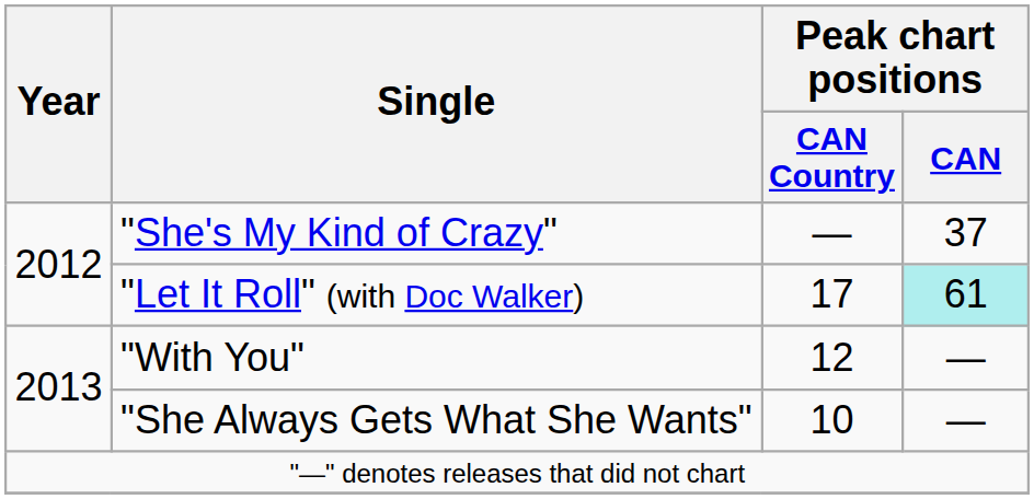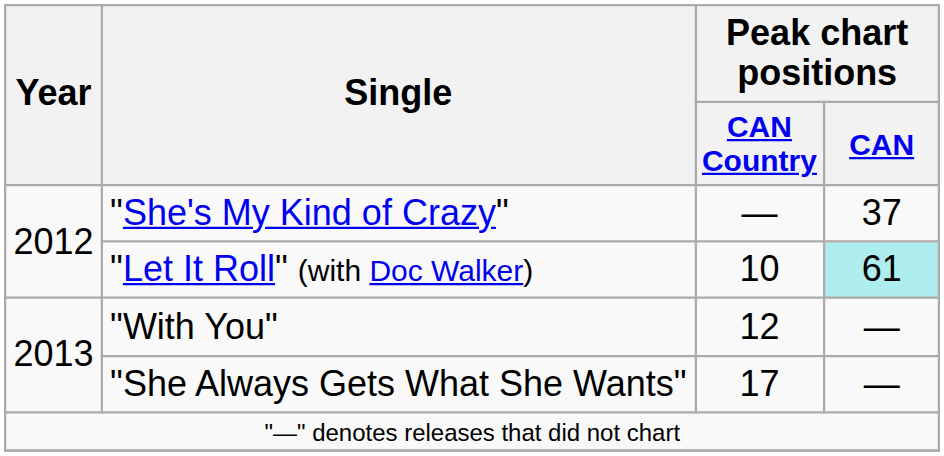"Let It Roll" (with Doc Walker) | Peak chart positions / CAN Country: 17 -> 10
"She Always Gets What She Wants" | Peak chart positions / CAN Country: 10 -> 17
